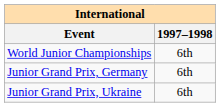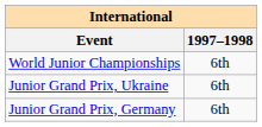rows swapped: Junior Grand Prix, Germany <-> Junior Grand Prix, Ukraine
